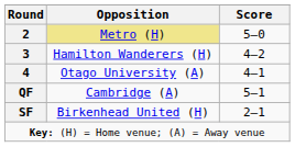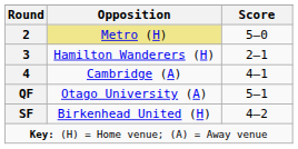3 | Score: 4–2 -> 2–1
4 | Opposition: Otago University (A) -> Cambridge (A)
QF | Opposition: Cambridge (A) -> Otago University (A)
SF | Score: 2–1 -> 4–2
